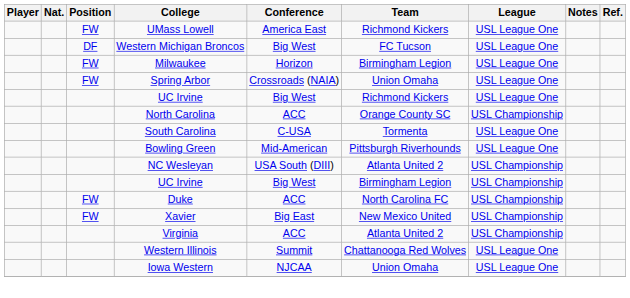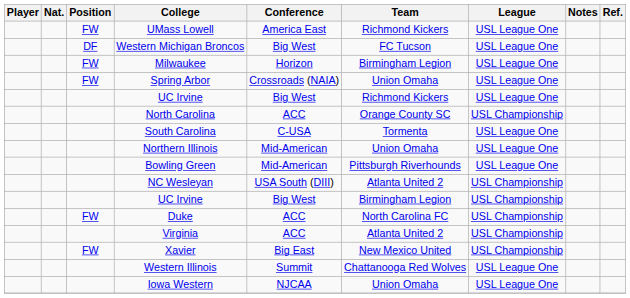+ row: Northern Illinois | Mid-American | Union Omaha | USL League One
rows swapped: Xavier <-> Virginia
